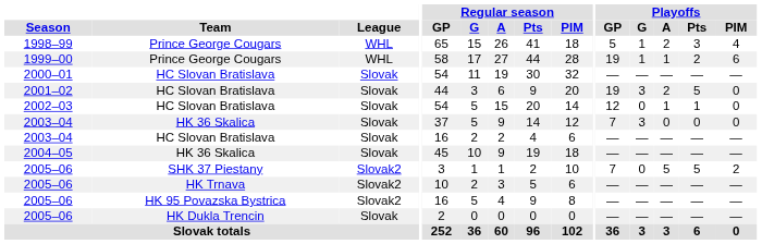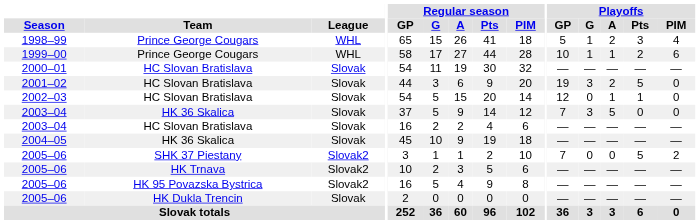1999–00 | Playoffs / GP: 19 -> 10
2003–04 / HK 36 Skalica | Playoffs / A: 0 -> 5
2005–06 / SHK 37 Piestany | Playoffs / A: 5 -> 0
